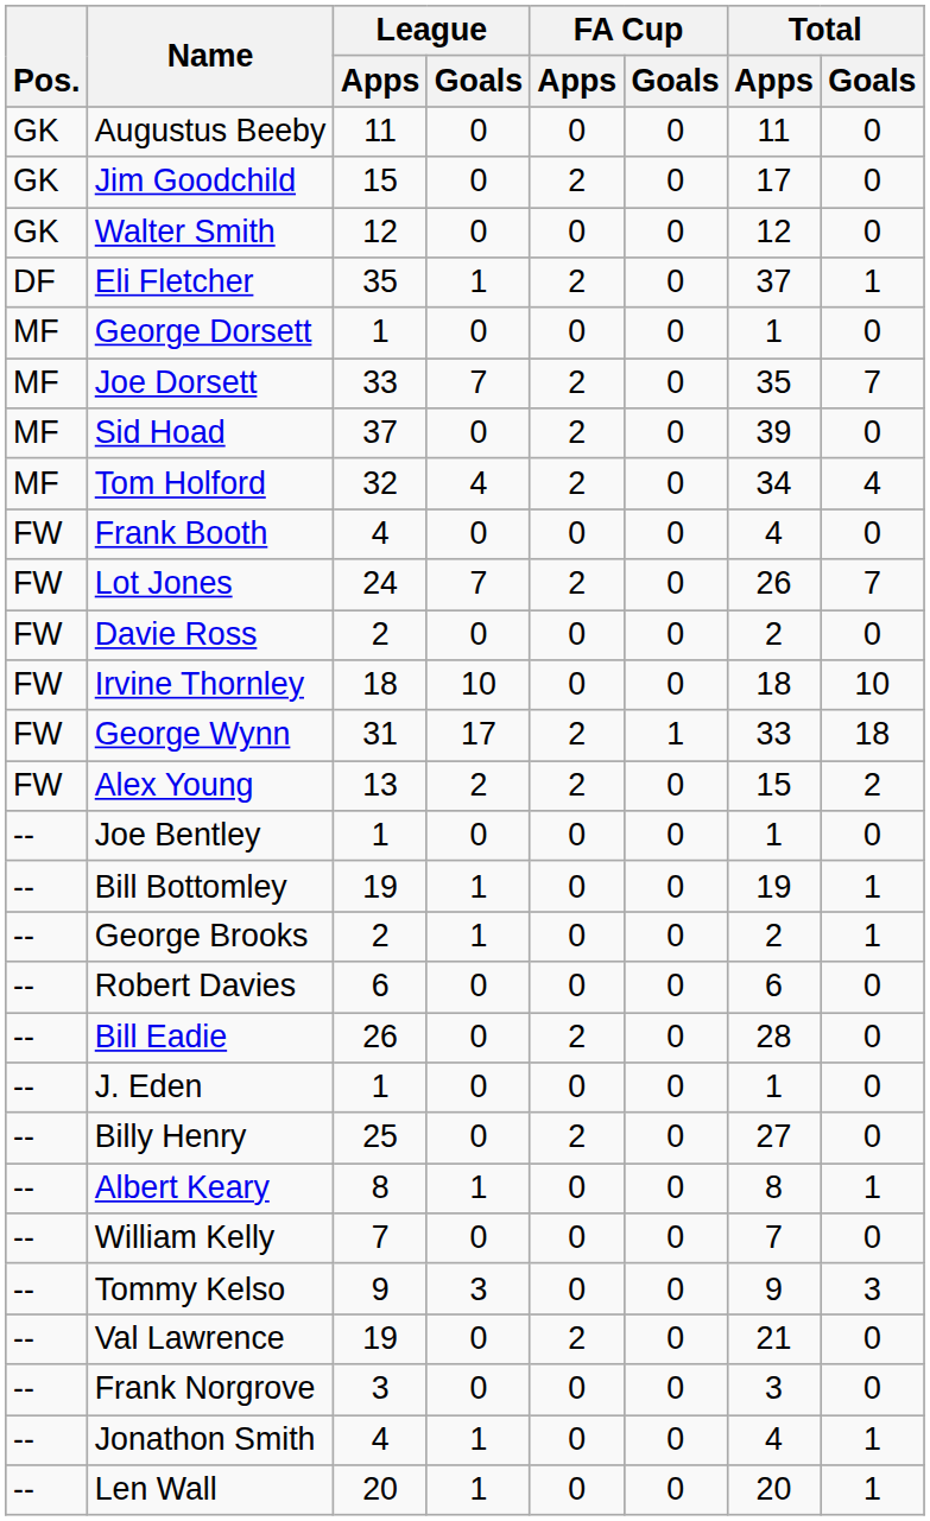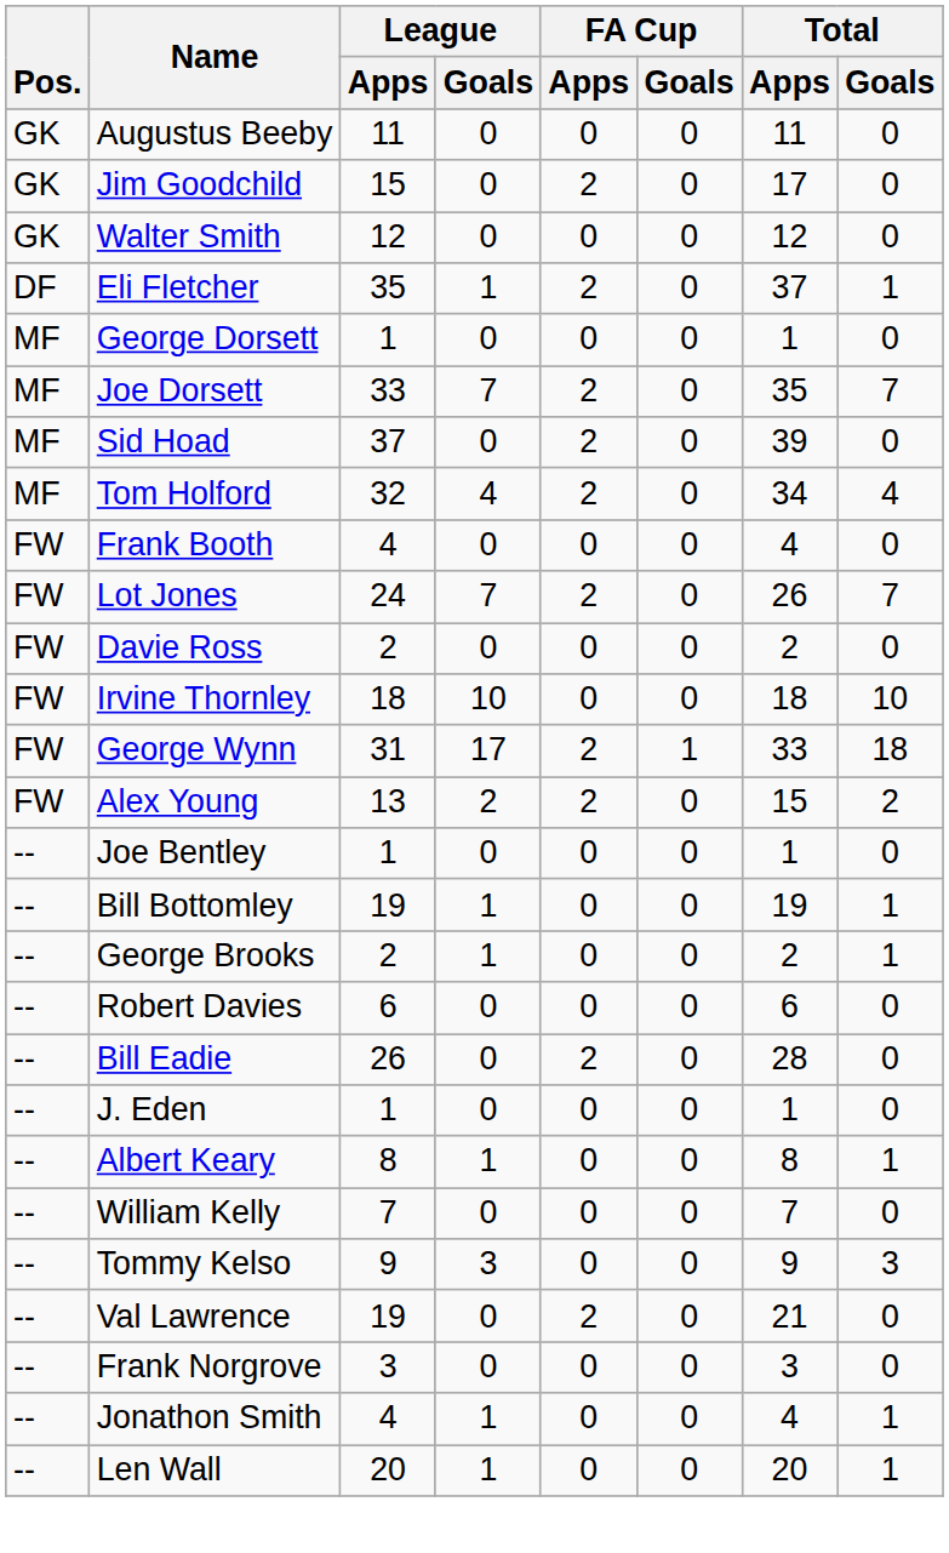- row: -- | Billy Henry | 25 | 0 | 2 | 0 | 27 | 0
